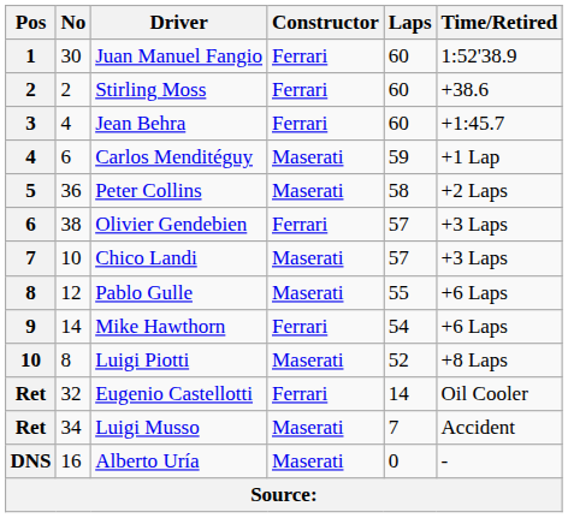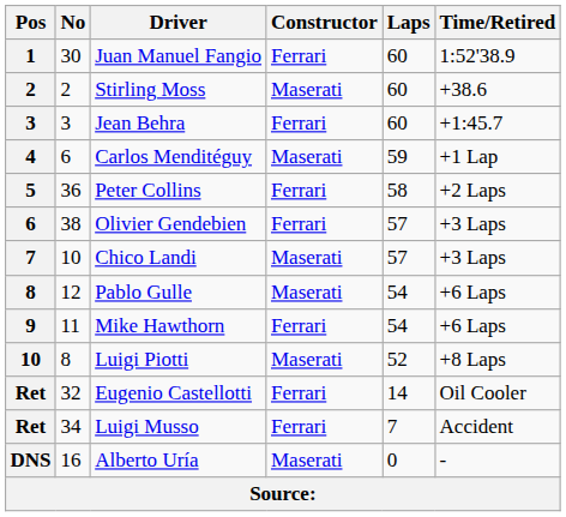Stirling Moss | Constructor: Ferrari -> Maserati
Jean Behra | No: 4 -> 3
Peter Collins | Constructor: Maserati -> Ferrari
Pablo Gulle | Laps: 55 -> 54
Mike Hawthorn | No: 14 -> 11
Luigi Musso | Constructor: Maserati -> Ferrari
